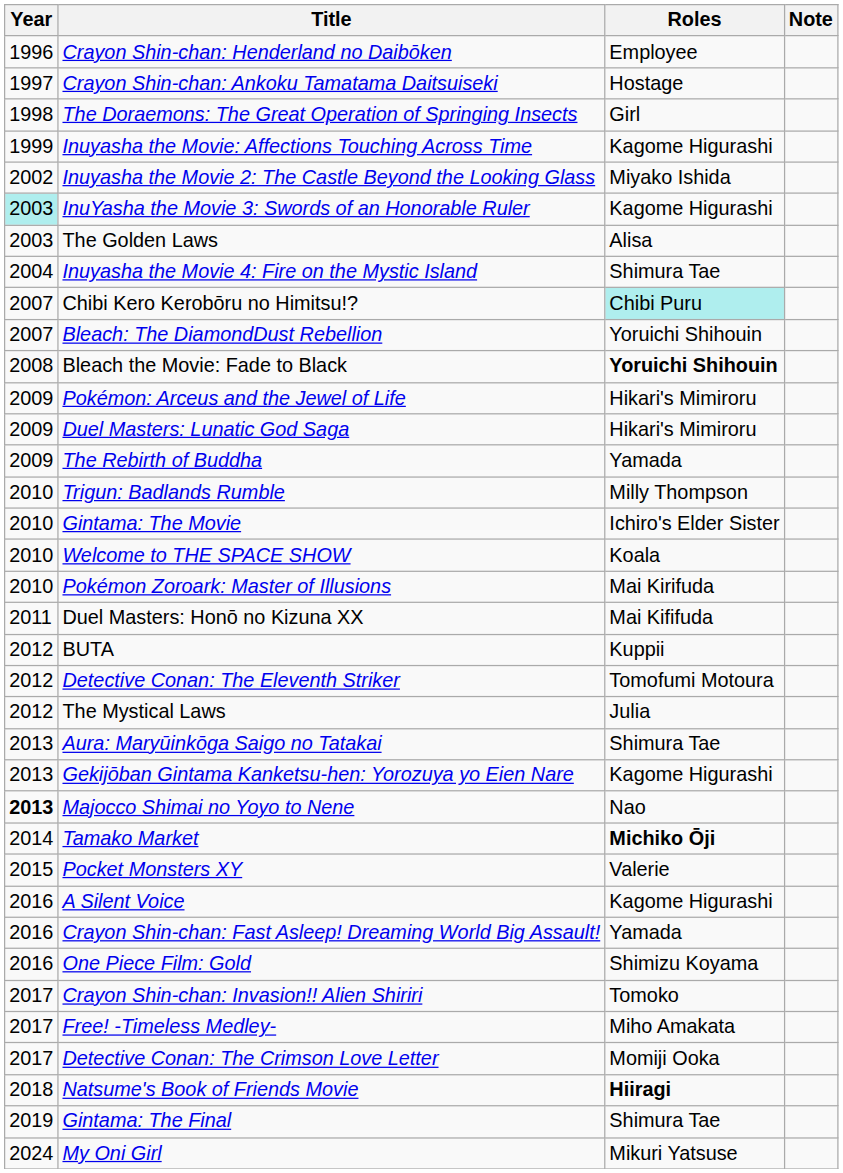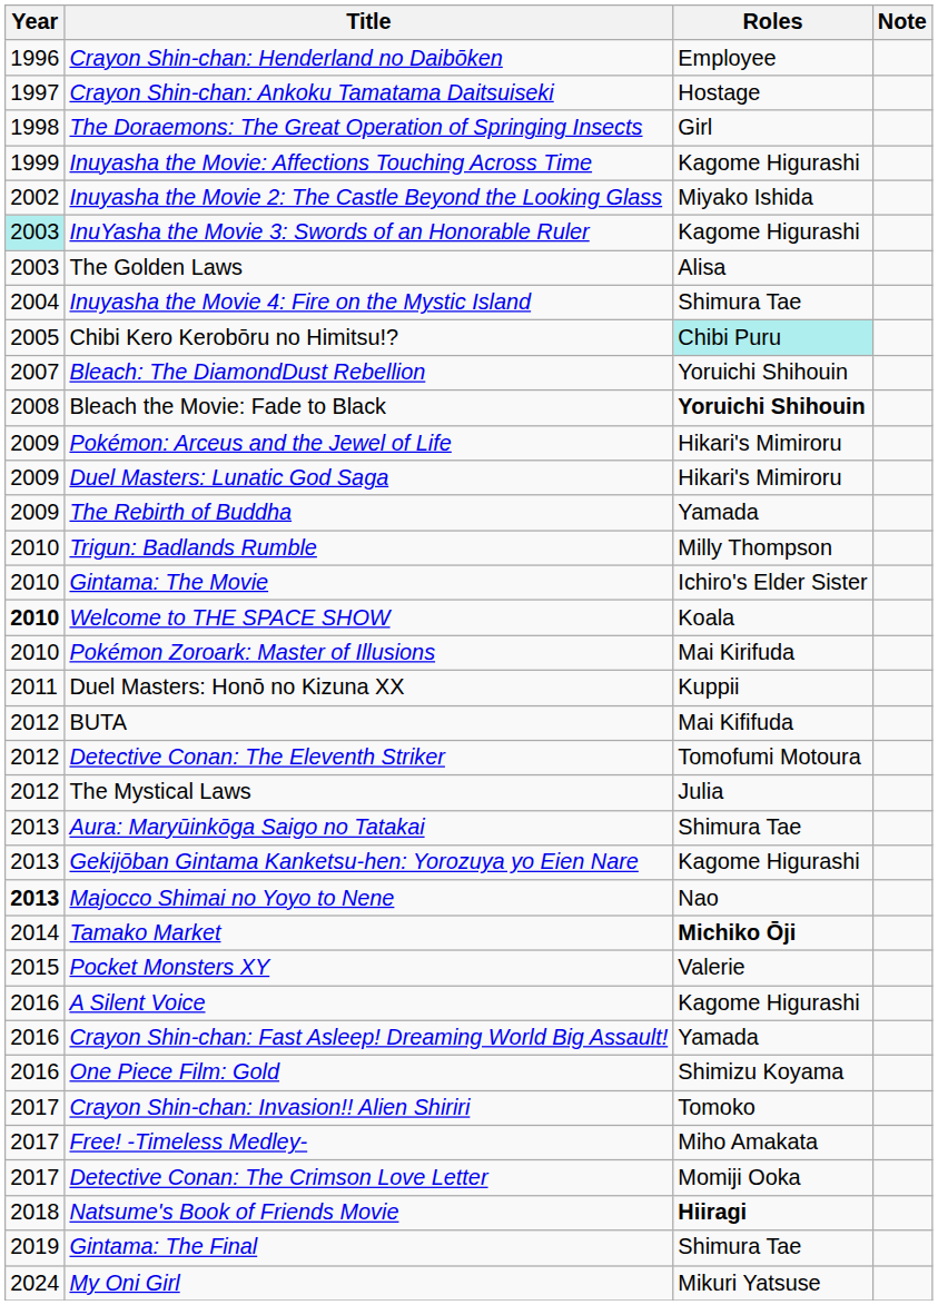Chibi Kero Kerobōru no Himitsu!? | Year: 2007 -> 2005
Welcome to THE SPACE SHOW | Year: normal -> bold
Duel Masters: Honō no Kizuna XX | Roles: Mai Kififuda -> Kuppii
BUTA | Roles: Kuppii -> Mai Kififuda
